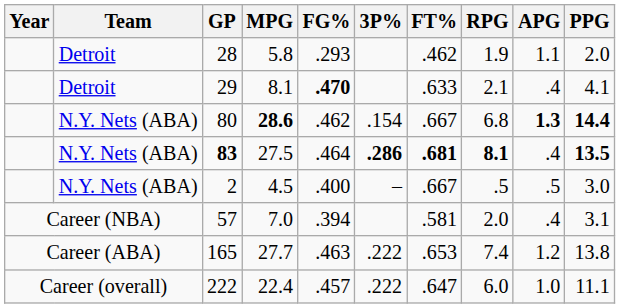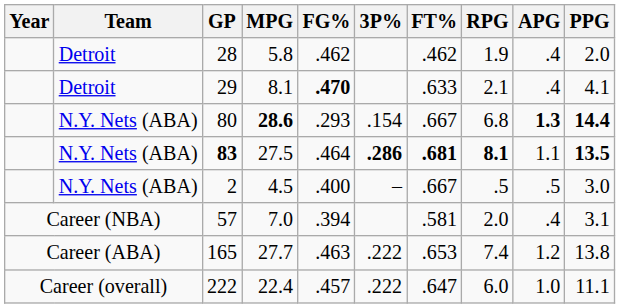28 | FG%: .293 -> .462
28 | APG: 1.1 -> .4
80 | FG%: .462 -> .293
83 | APG: .4 -> 1.1
